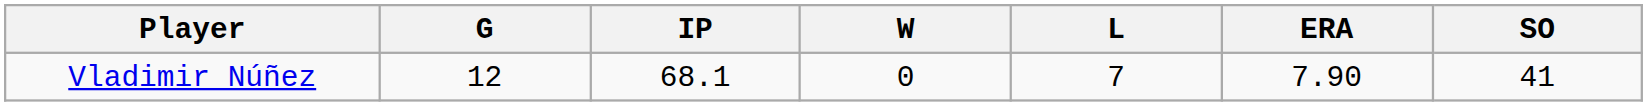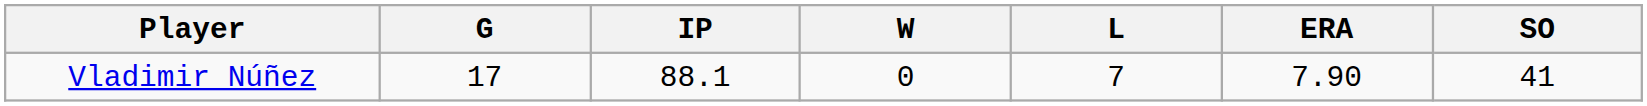Vladimir Núñez | G: 12 -> 17
Vladimir Núñez | IP: 68.1 -> 88.1
